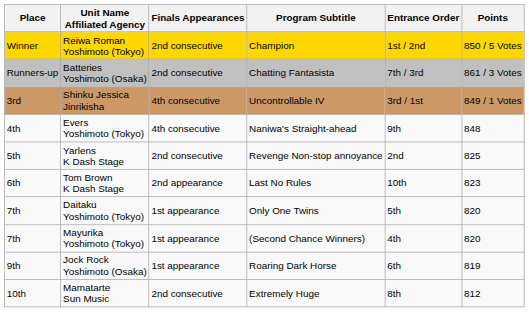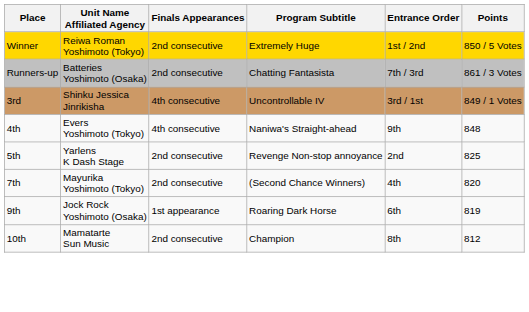Reiwa Roman Yoshimoto (Tokyo) | Program Subtitle: Champion -> Extremely Huge
- row: 6th | Tom Brown K Dash Stage | 2nd appearance | Last No Rules | 10th | 823
- row: 7th | Daitaku Yoshimoto (Tokyo) | 1st appearance | Only One Twins | 5th | 820
Mayurika Yoshimoto (Tokyo) | Finals Appearances: 1st appearance -> 2nd consecutive
Mamatarte Sun Music | Program Subtitle: Extremely Huge -> Champion
